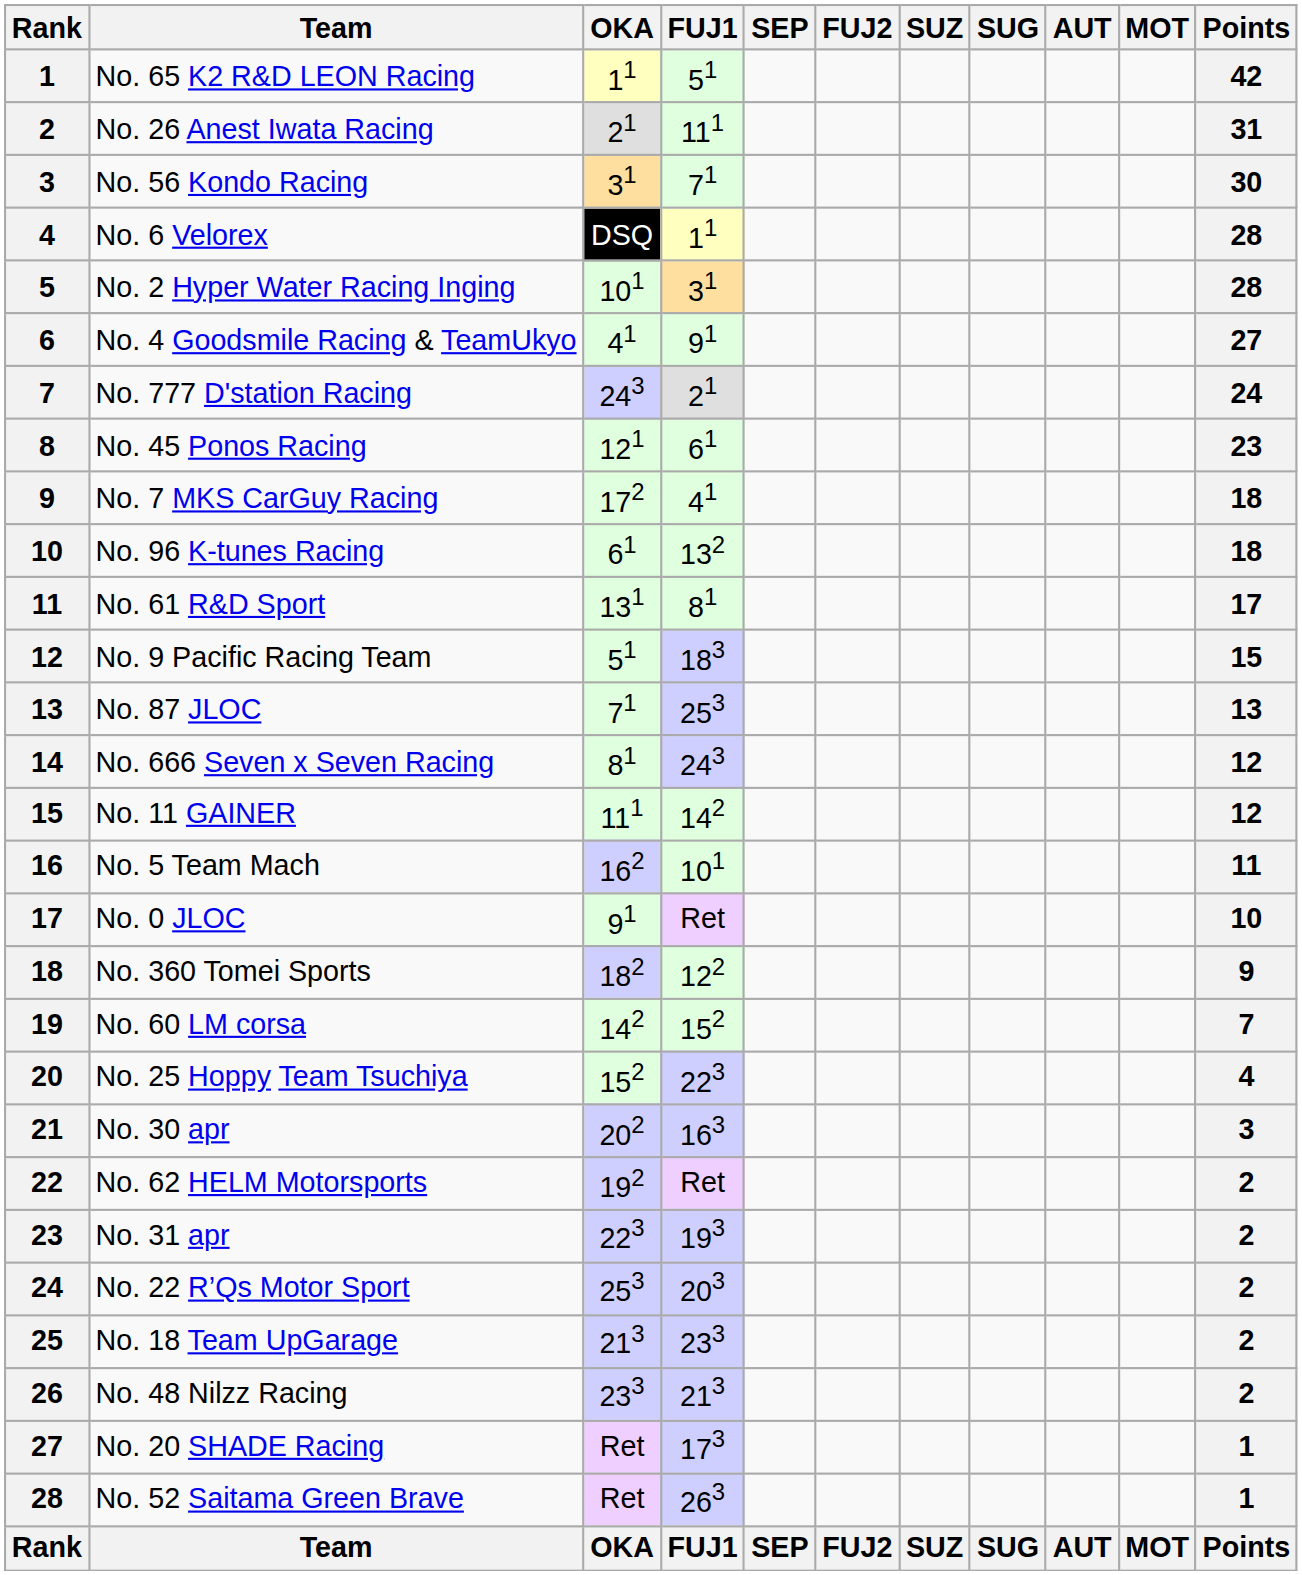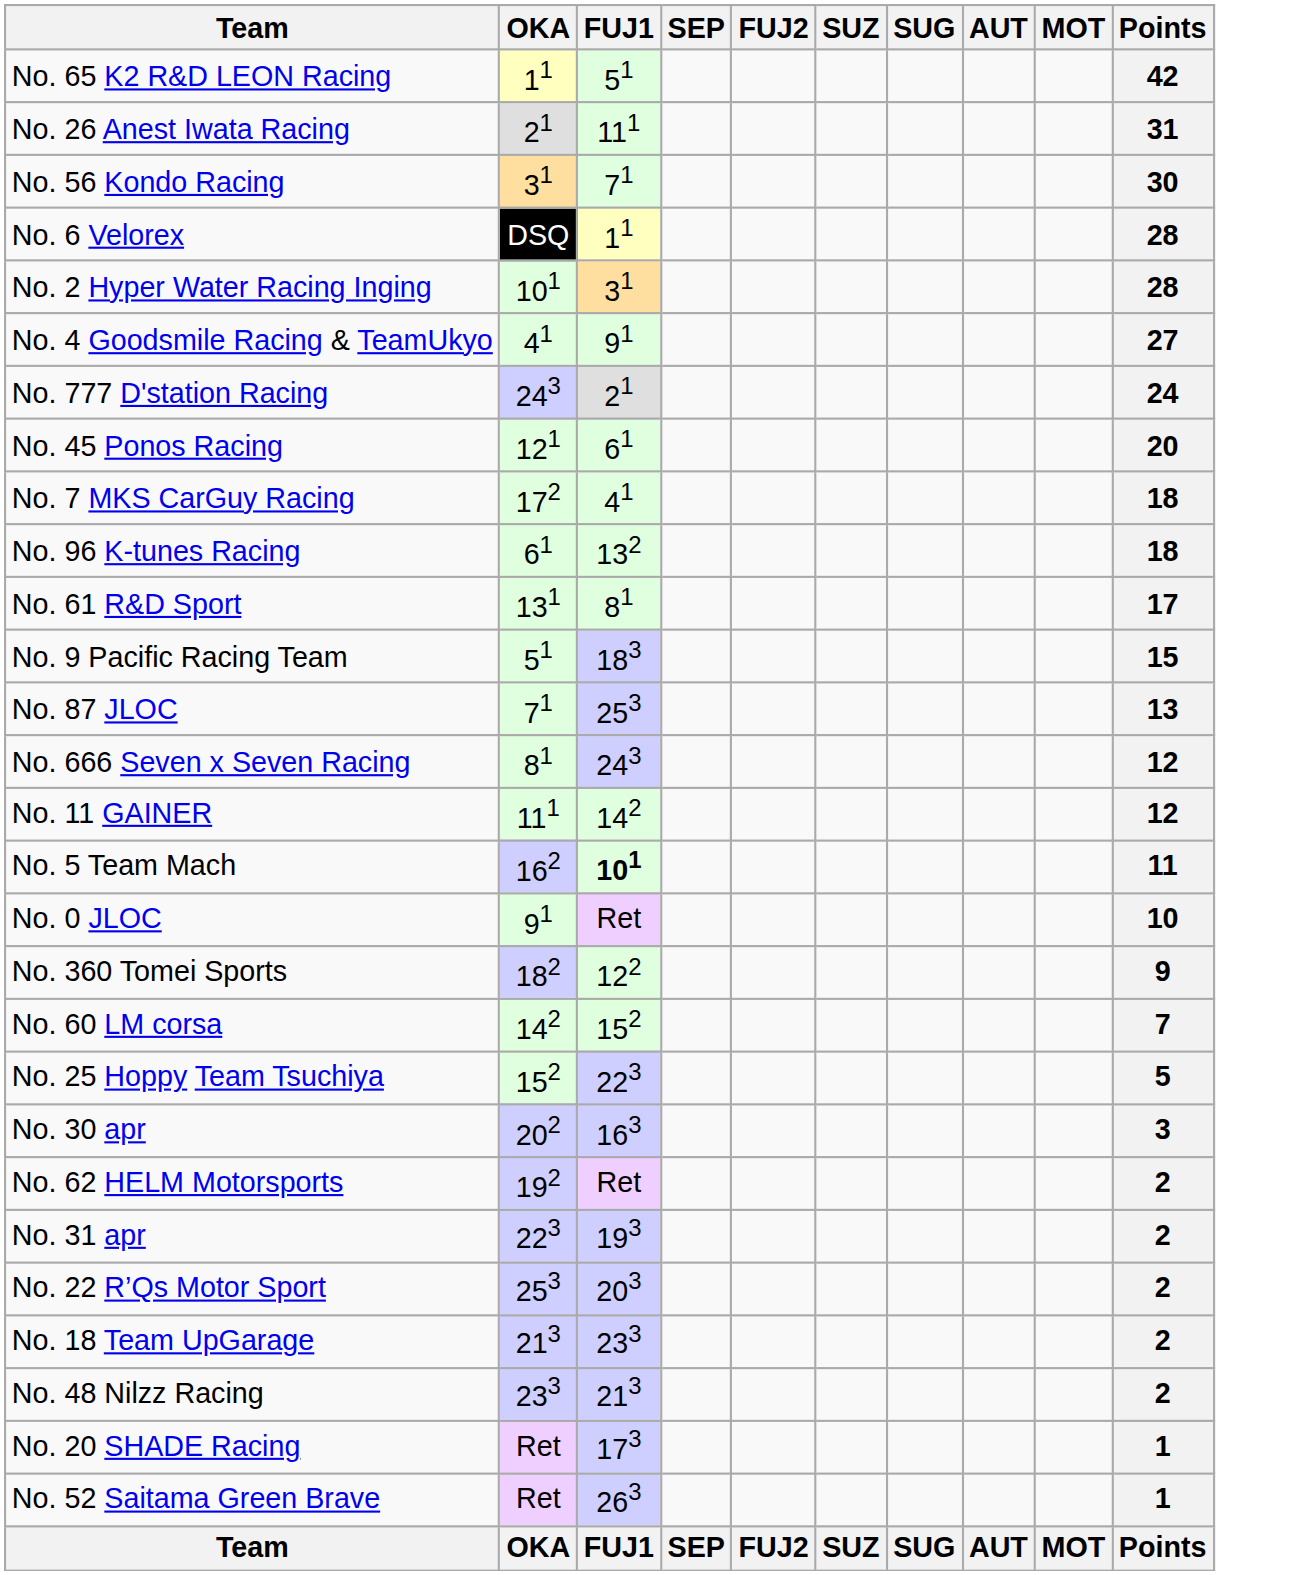- column: Rank | 1 | 2 | 3 | 4 | 5 | 6 | 7 | 8 | 9 | 10 | 11 | 12 | 13 | 14 | 15 | 16 | 17 | 18 | 19 | 20 | 21 | 22 | 23 | 24 | 25 | 26 | 27 | 28 | Rank
No. 45 Ponos Racing | Points: 23 -> 20
No. 5 Team Mach | FUJ1: normal -> bold
No. 25 Hoppy Team Tsuchiya | Points: 4 -> 5
